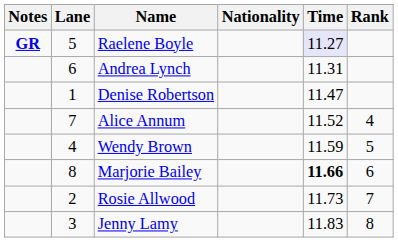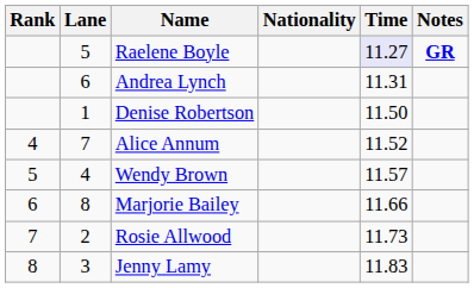columns swapped: Rank <-> Notes
Denise Robertson | Time: 11.47 -> 11.50
Wendy Brown | Time: 11.59 -> 11.57
Marjorie Bailey | Time: bold -> normal
